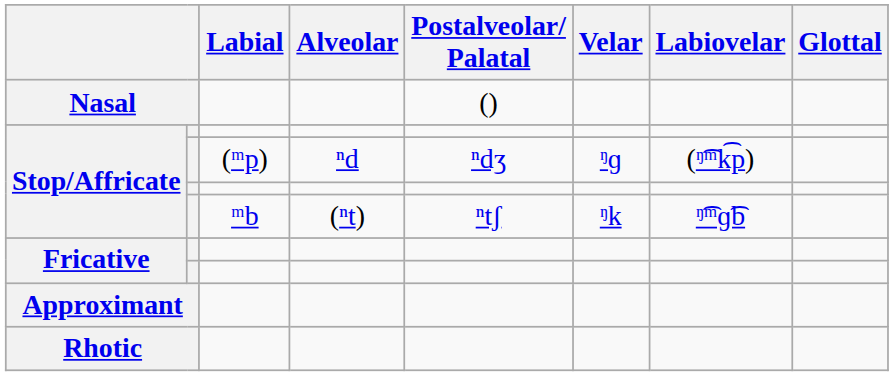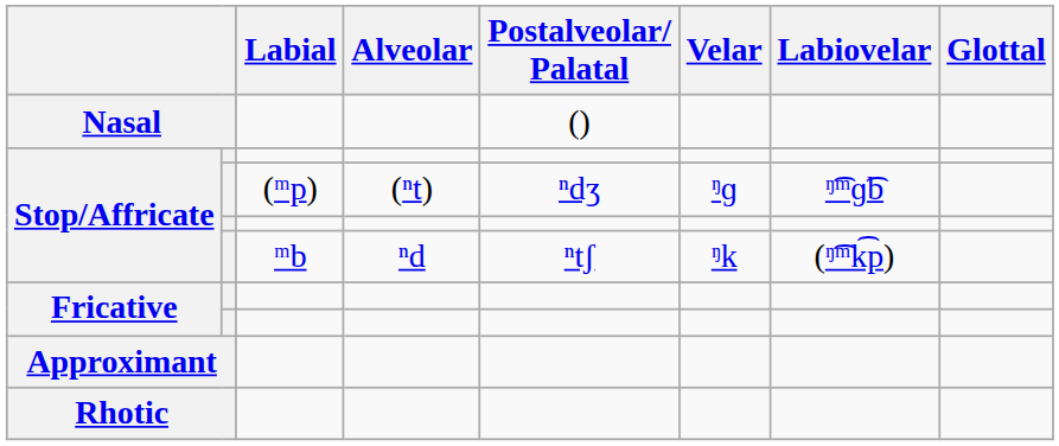Stop/Affricate / (ᵐp) | Alveolar: ⁿd -> (ⁿt)
Stop/Affricate / (ᵐp) | Labiovelar: (ᵑ͡ᵐk͡p) -> ᵑ͡ᵐɡ͡b
Stop/Affricate / ᵐb | Alveolar: (ⁿt) -> ⁿd
Stop/Affricate / ᵐb | Labiovelar: ᵑ͡ᵐɡ͡b -> (ᵑ͡ᵐk͡p)
